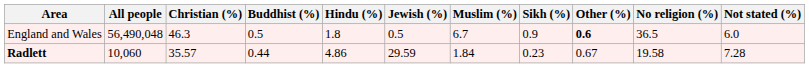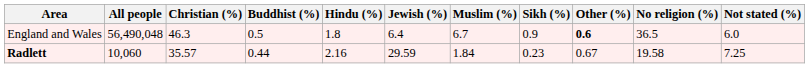England and Wales | Jewish (%): 0.5 -> 6.4
Radlett | Hindu (%): 4.86 -> 2.16
Radlett | Not stated (%): 7.28 -> 7.25
